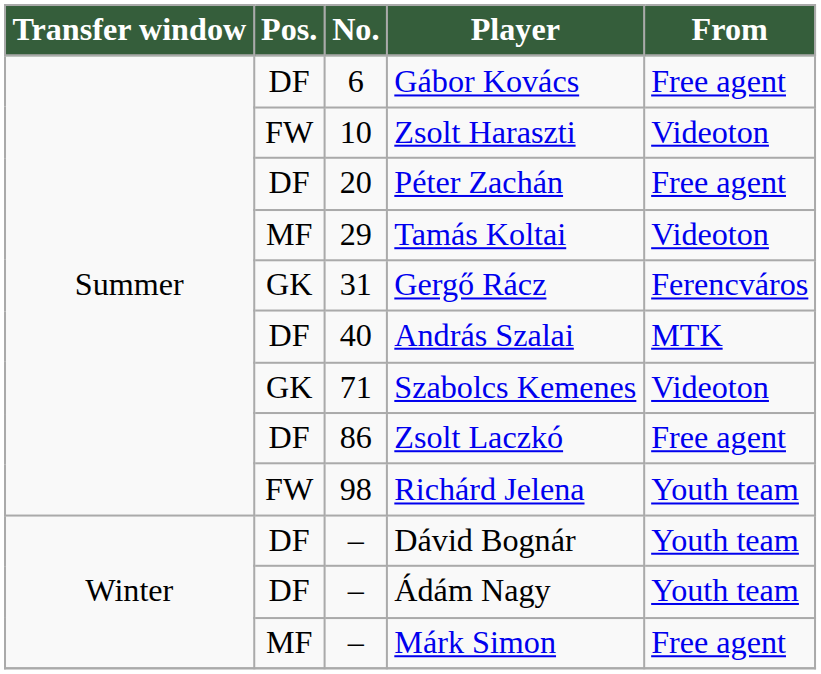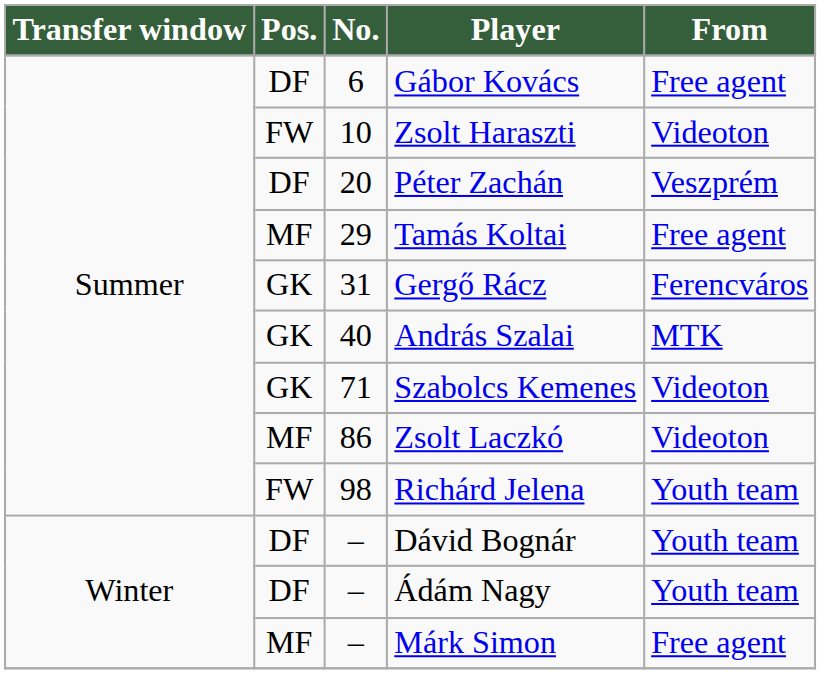Péter Zachán | From: Free agent -> Veszprém
Tamás Koltai | From: Videoton -> Free agent
András Szalai | Pos.: DF -> GK
Zsolt Laczkó | Pos.: DF -> MF
Zsolt Laczkó | From: Free agent -> Videoton
